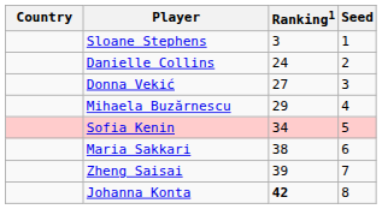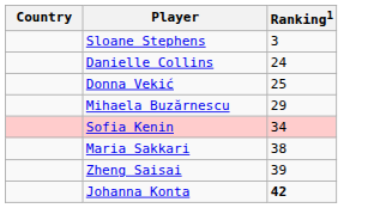- column: Seed | 1 | 2 | 3 | 4 | 5 | 6 | 7 | 8
Donna Vekić | Ranking1: 27 -> 25
